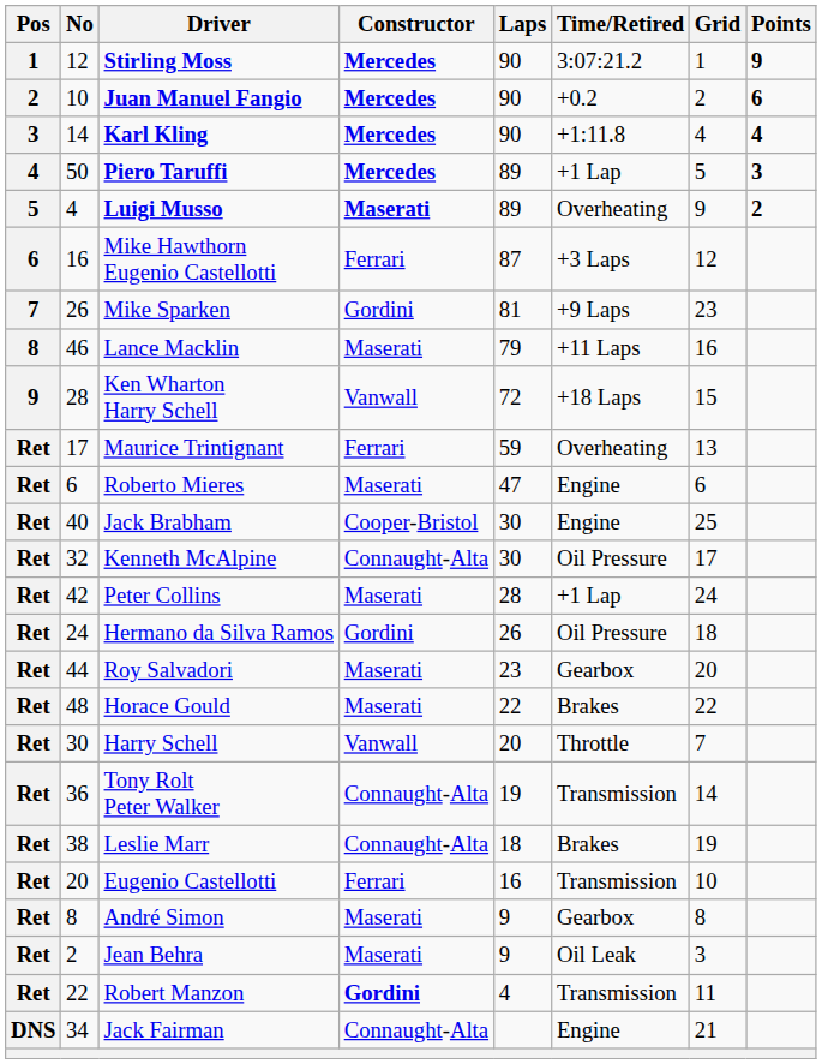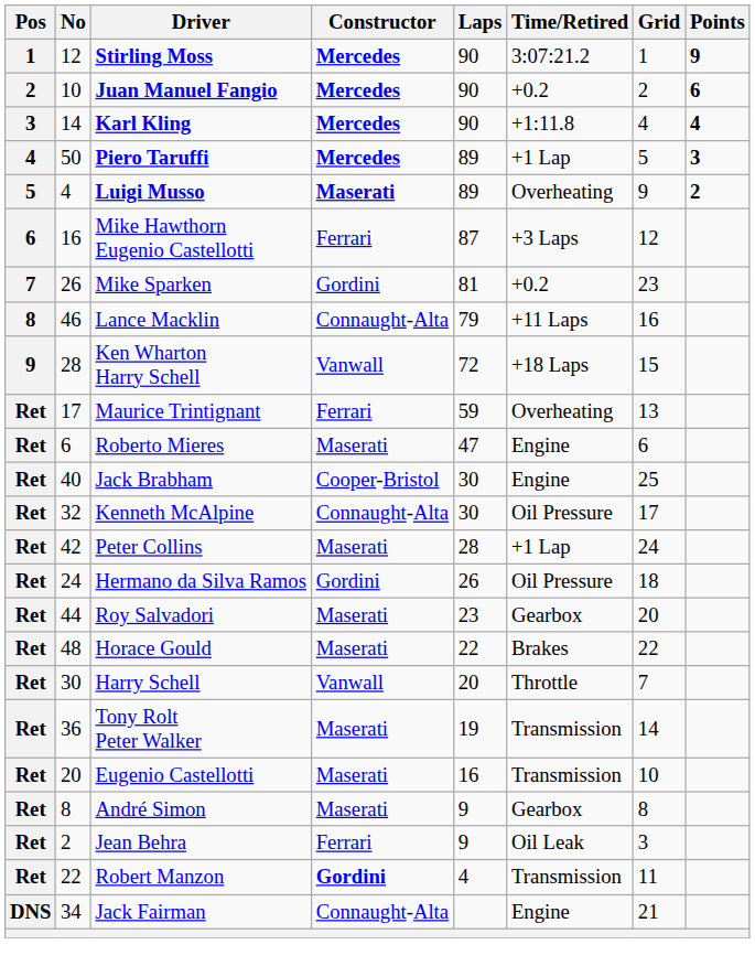Mike Sparken | Time/Retired: +9 Laps -> +0.2
Lance Macklin | Constructor: Maserati -> Connaught-Alta
Tony Rolt Peter Walker | Constructor: Connaught-Alta -> Maserati
- row: Ret | 38 | Leslie Marr | Connaught-Alta | 18 | Brakes | 19
Eugenio Castellotti | Constructor: Ferrari -> Maserati
Jean Behra | Constructor: Maserati -> Ferrari
